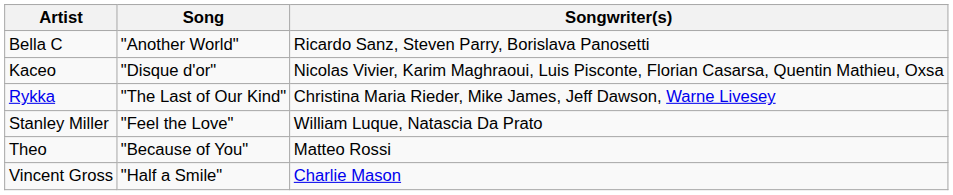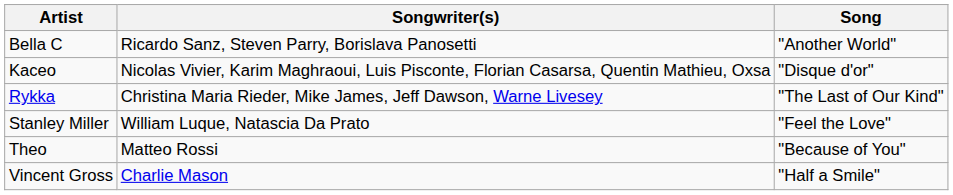columns swapped: Song <-> Songwriter(s)
